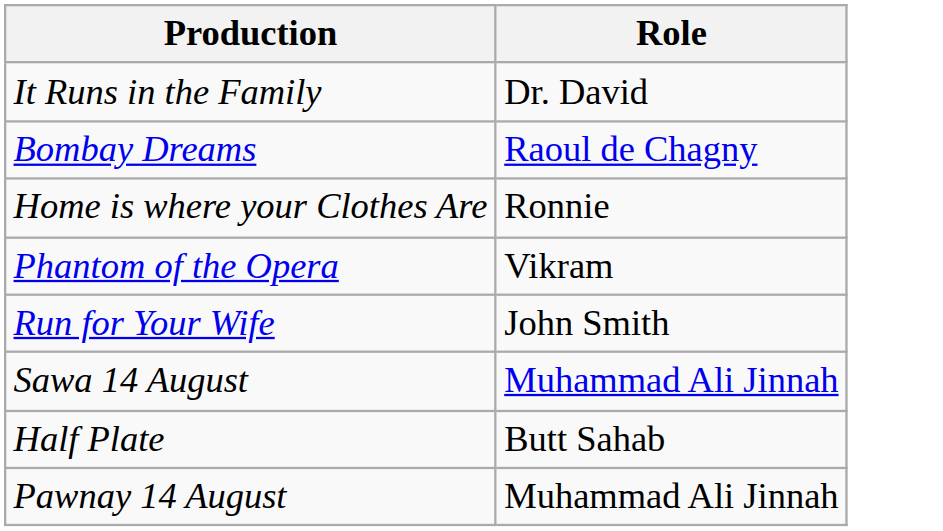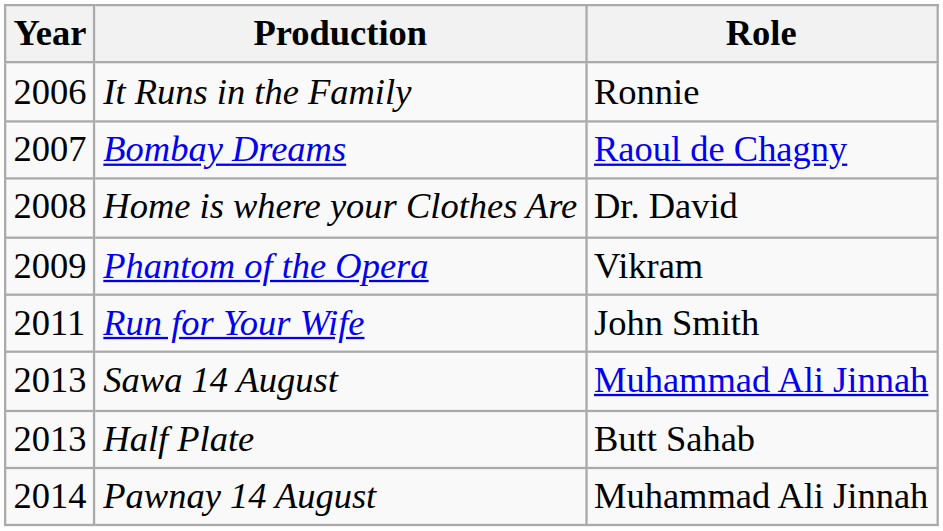+ column: Year | 2006 | 2007 | 2008 | 2009 | 2011 | 2013 | 2013 | 2014
It Runs in the Family | Role: Dr. David -> Ronnie
Home is where your Clothes Are | Role: Ronnie -> Dr. David
